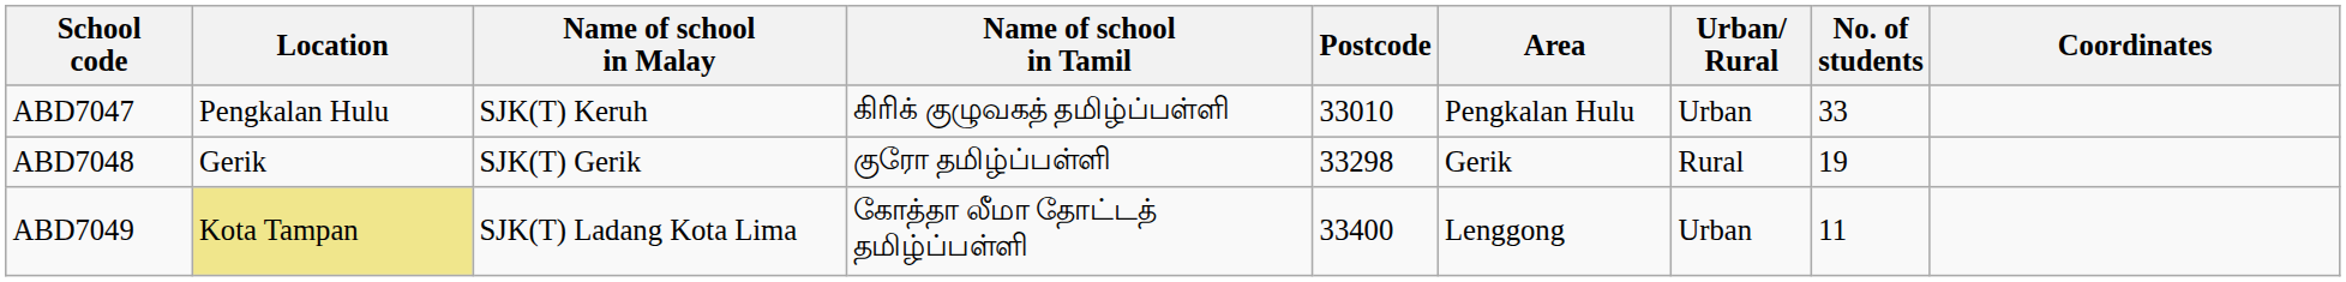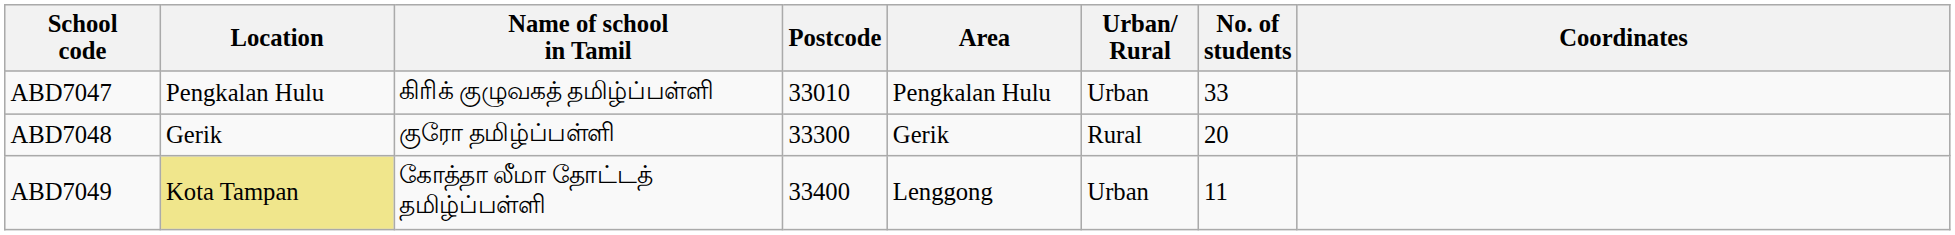- column: Name of school in Malay | SJK(T) Keruh | SJK(T) Gerik | SJK(T) Ladang Kota Lima
ABD7048 | Postcode: 33298 -> 33300
ABD7048 | No. of students: 19 -> 20
